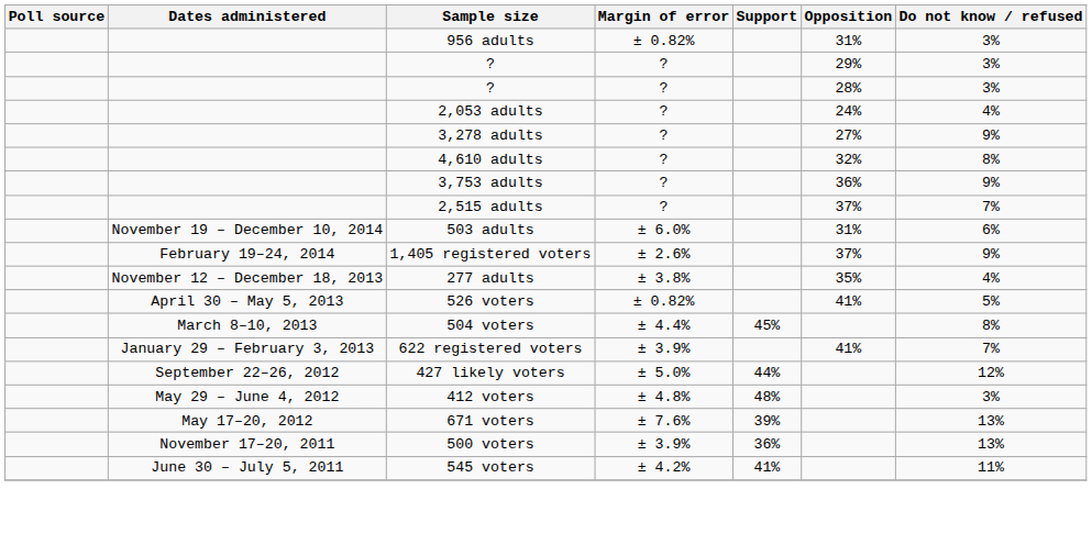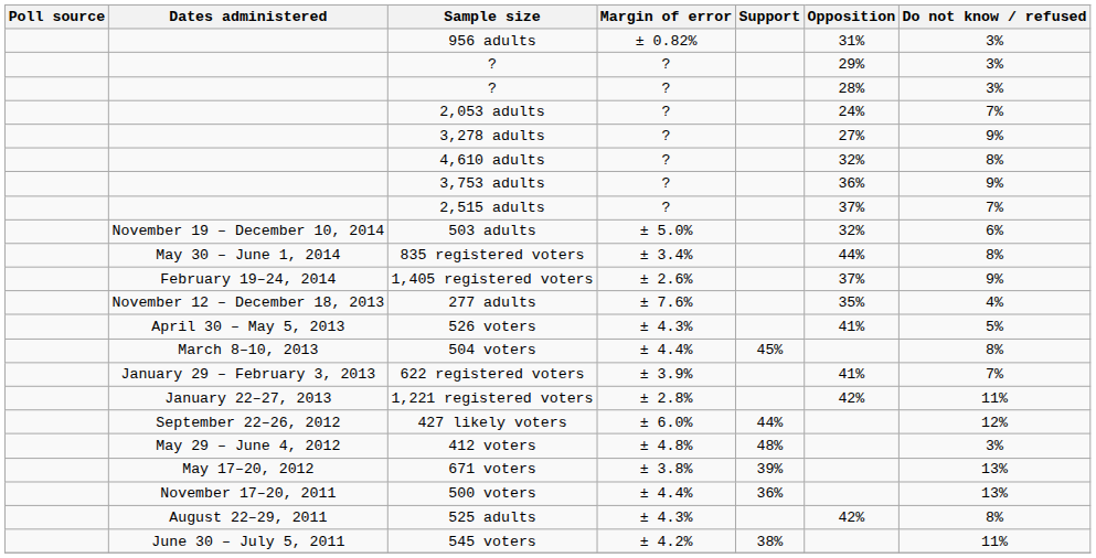2,053 adults | Do not know / refused: 4% -> 7%
503 adults | Margin of error: ± 6.0% -> ± 5.0%
503 adults | Opposition: 31% -> 32%
+ row: May 30 – June 1, 2014 | 835 registered voters | ± 3.4% | 44% | 8%
277 adults | Margin of error: ± 3.8% -> ± 7.6%
526 voters | Margin of error: ± 0.82% -> ± 4.3%
+ row: January 22–27, 2013 | 1,221 registered voters | ± 2.8% | 42% | 11%
427 likely voters | Margin of error: ± 5.0% -> ± 6.0%
671 voters | Margin of error: ± 7.6% -> ± 3.8%
500 voters | Margin of error: ± 3.9% -> ± 4.4%
+ row: August 22–29, 2011 | 525 adults | ± 4.3% | 42% | 8%
545 voters | Support: 41% -> 38%
